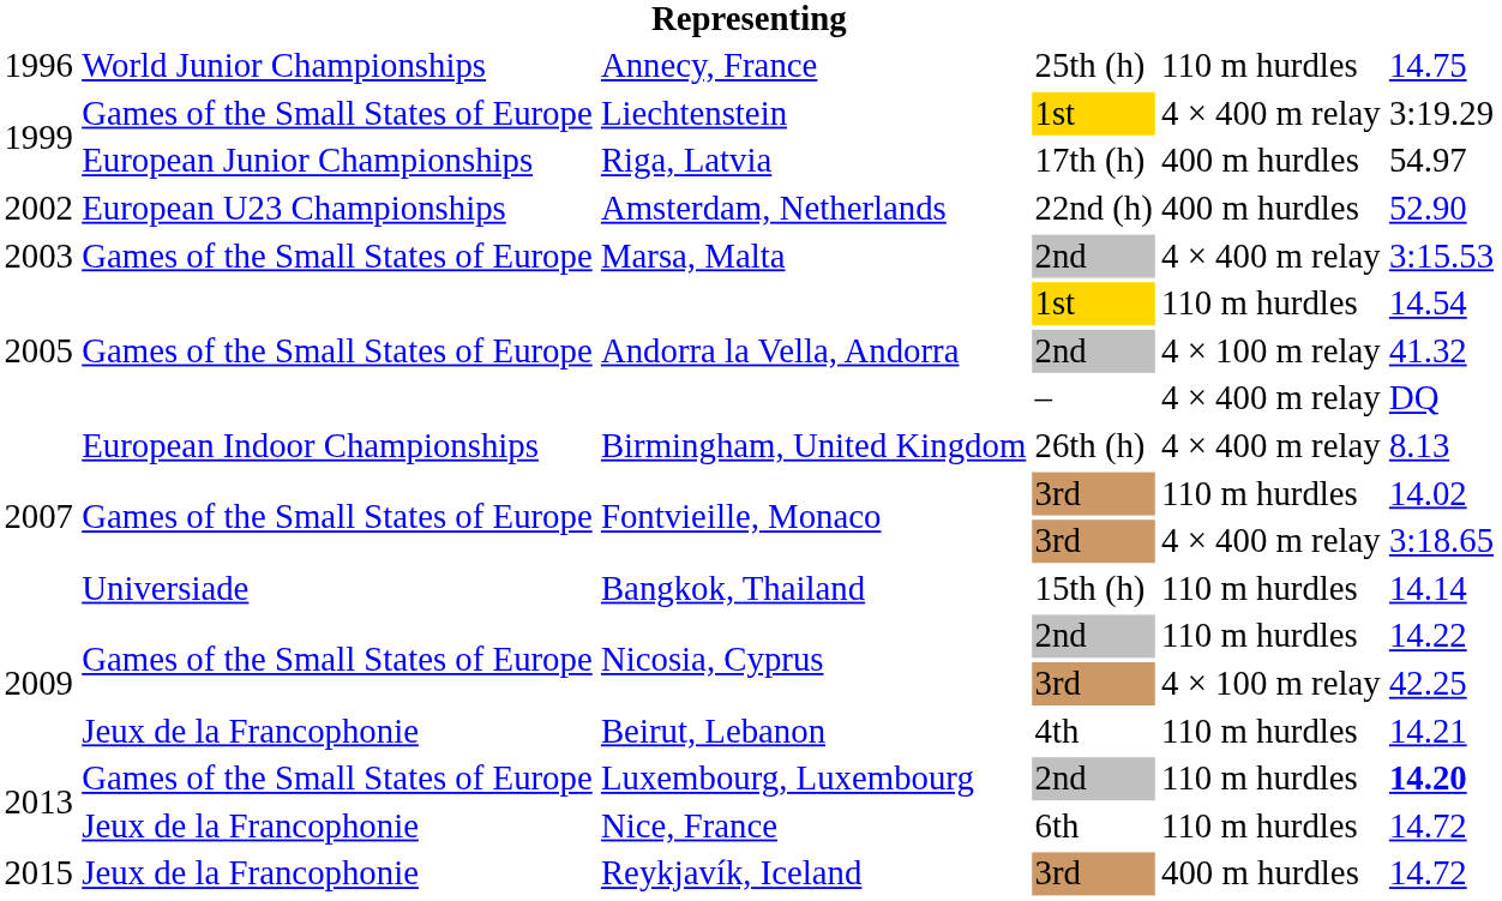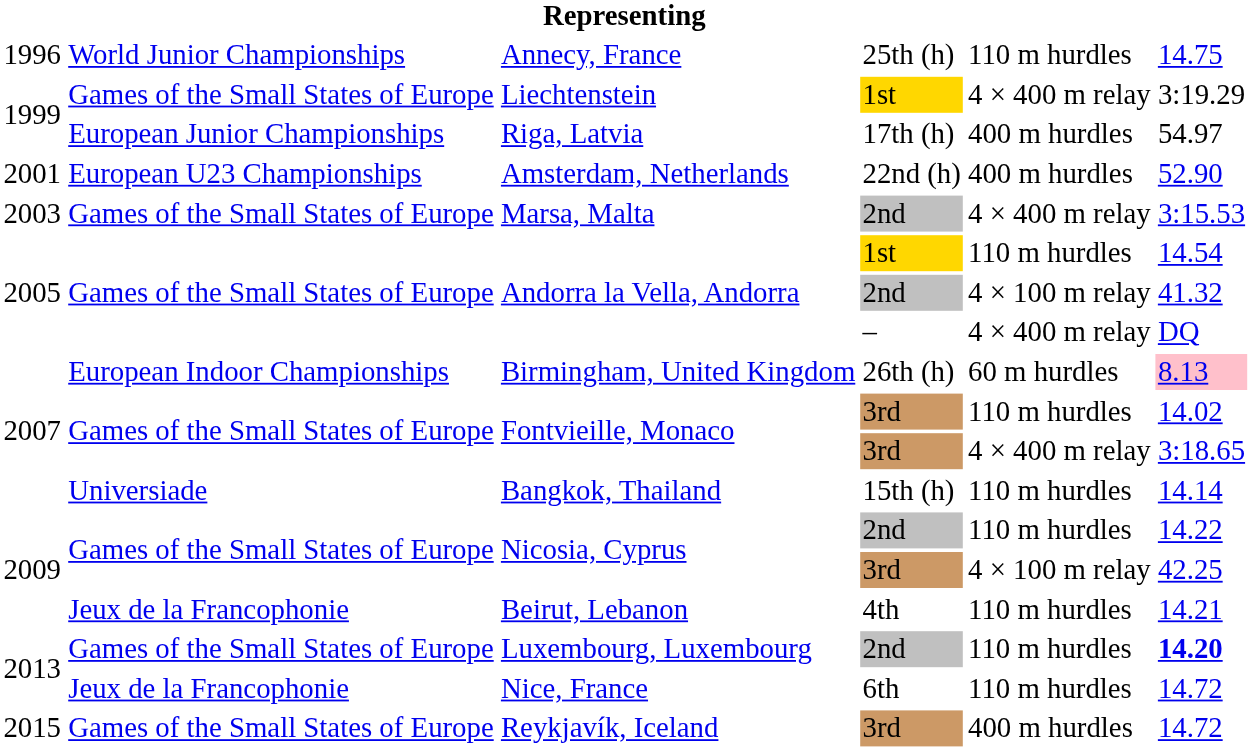Amsterdam, Netherlands | column 1: 2002 -> 2001
Birmingham, United Kingdom | column 5: 4 × 400 m relay -> 60 m hurdles
Birmingham, United Kingdom | column 6: no background -> pink background
Reykjavík, Iceland | column 2: Jeux de la Francophonie -> Games of the Small States of Europe
